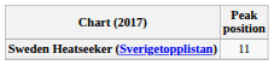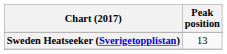Sweden Heatseeker (Sverigetopplistan) | Peak position: 11 -> 13
